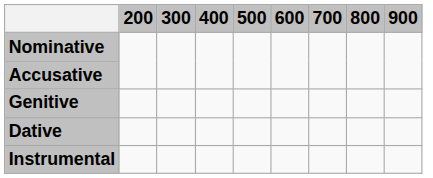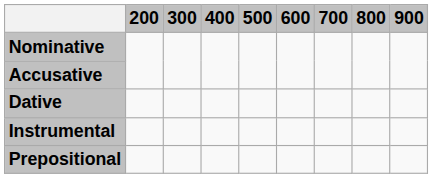- row: Genitive
+ row: Prepositional
